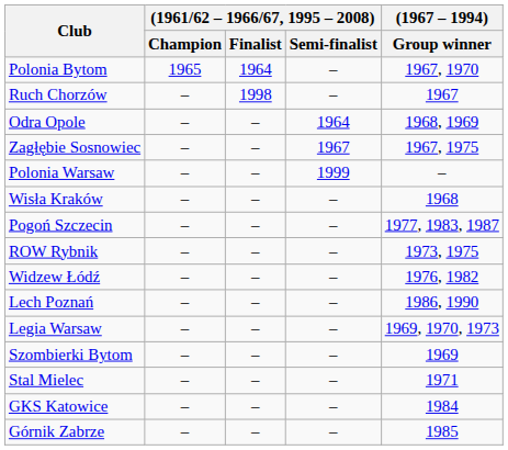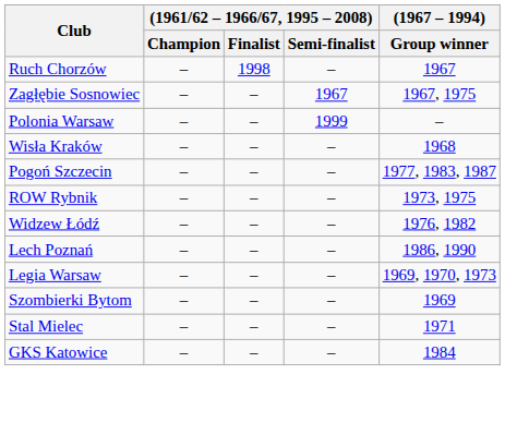- row: Polonia Bytom | 1965 | 1964 | – | 1967, 1970
- row: Odra Opole | – | – | 1964 | 1968, 1969
- row: Górnik Zabrze | – | – | – | 1985
